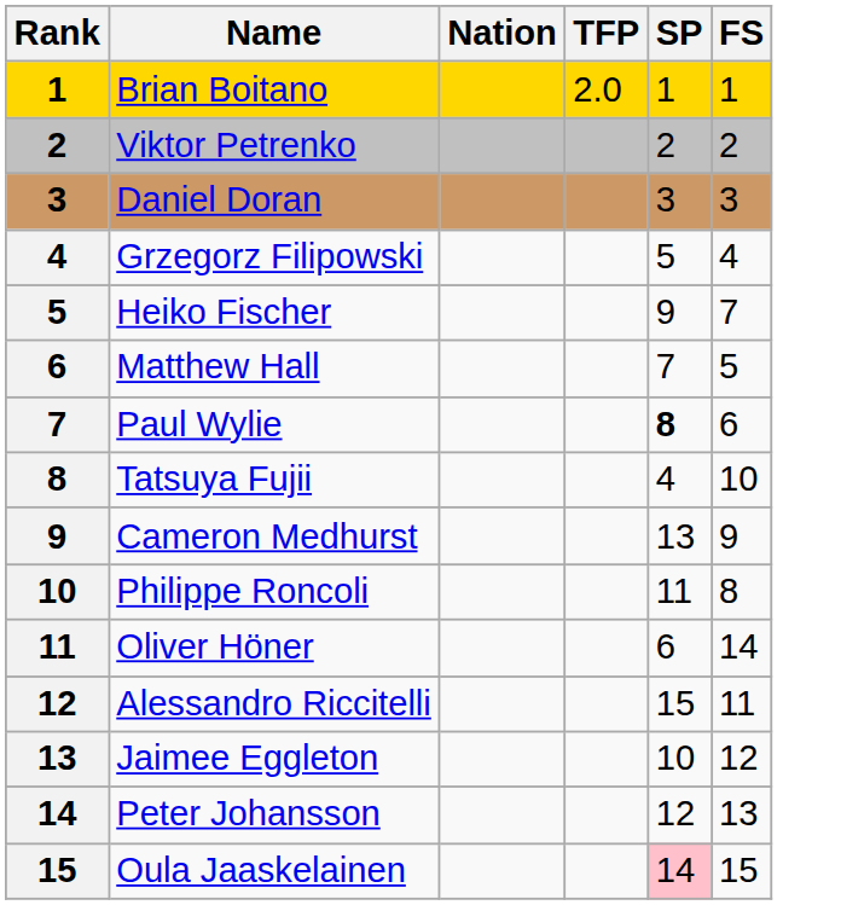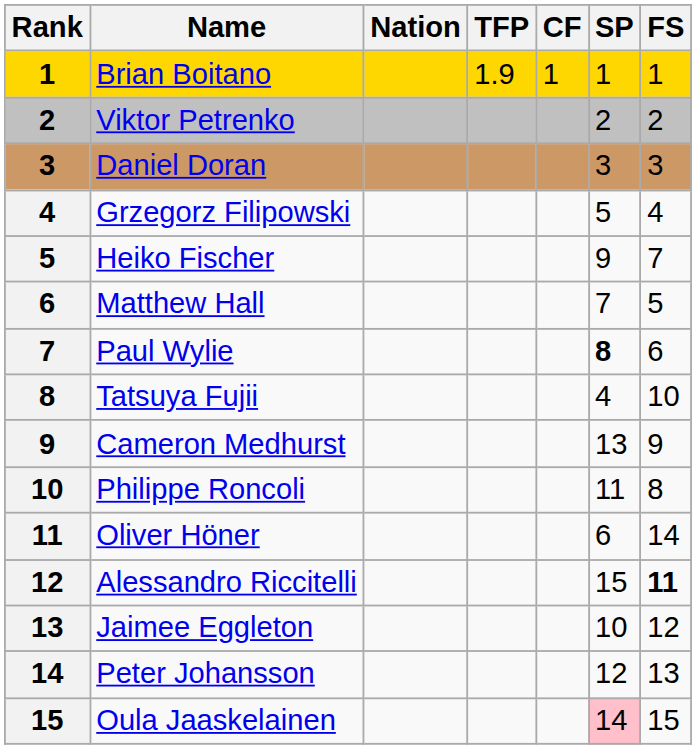+ column: CF | 1
Brian Boitano | TFP: 2.0 -> 1.9
Alessandro Riccitelli | FS: normal -> bold
